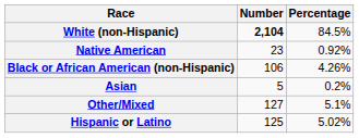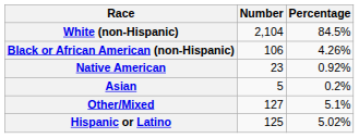White (non-Hispanic) | Number: bold -> normal
rows swapped: Black or African American (non-Hispanic) <-> Native American
